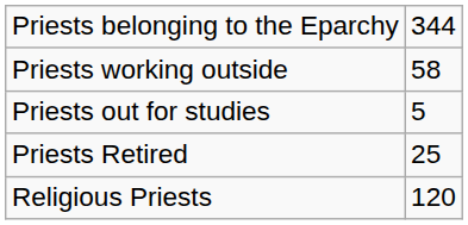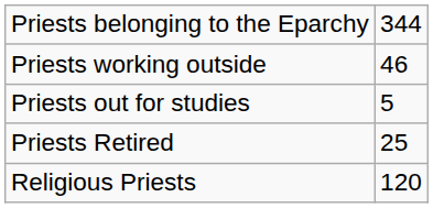Priests working outside | column 2: 58 -> 46
